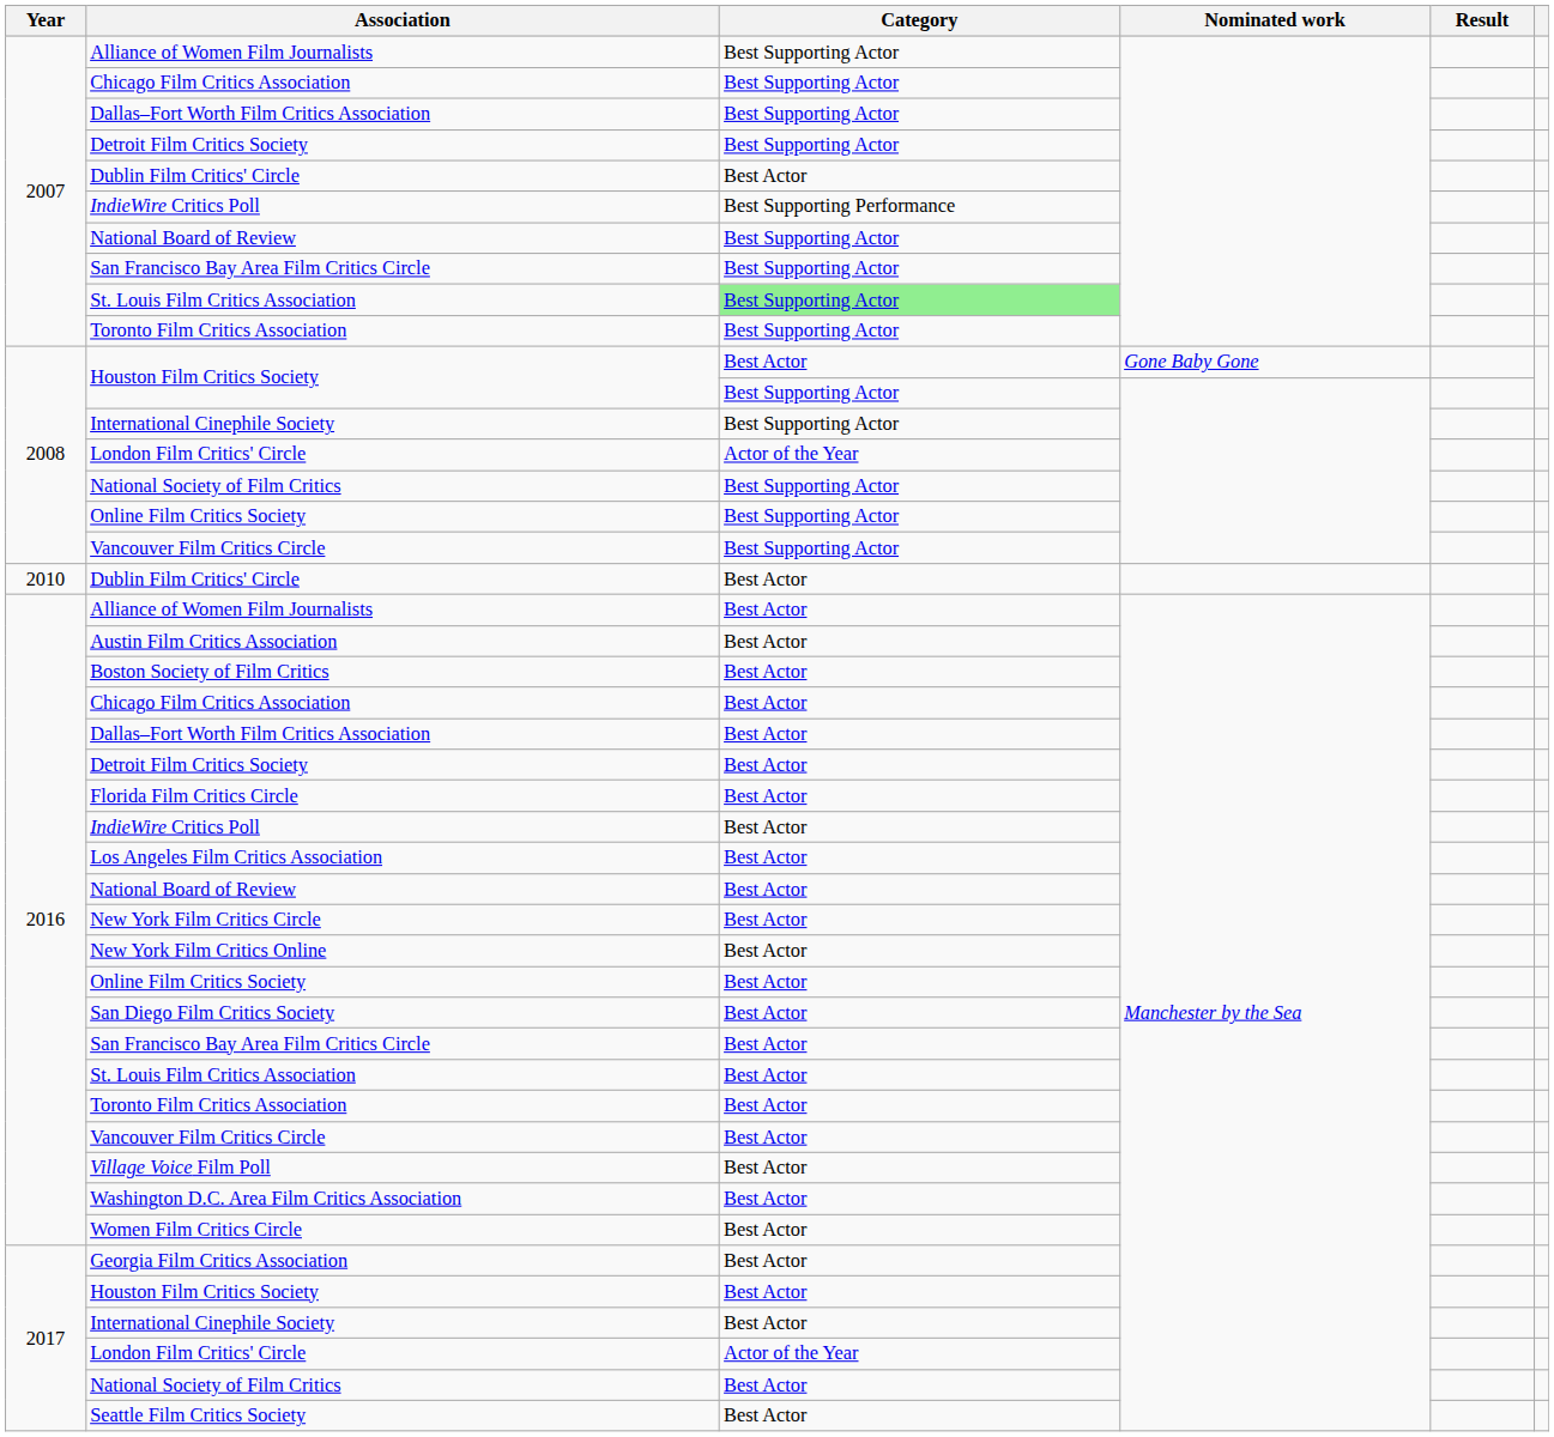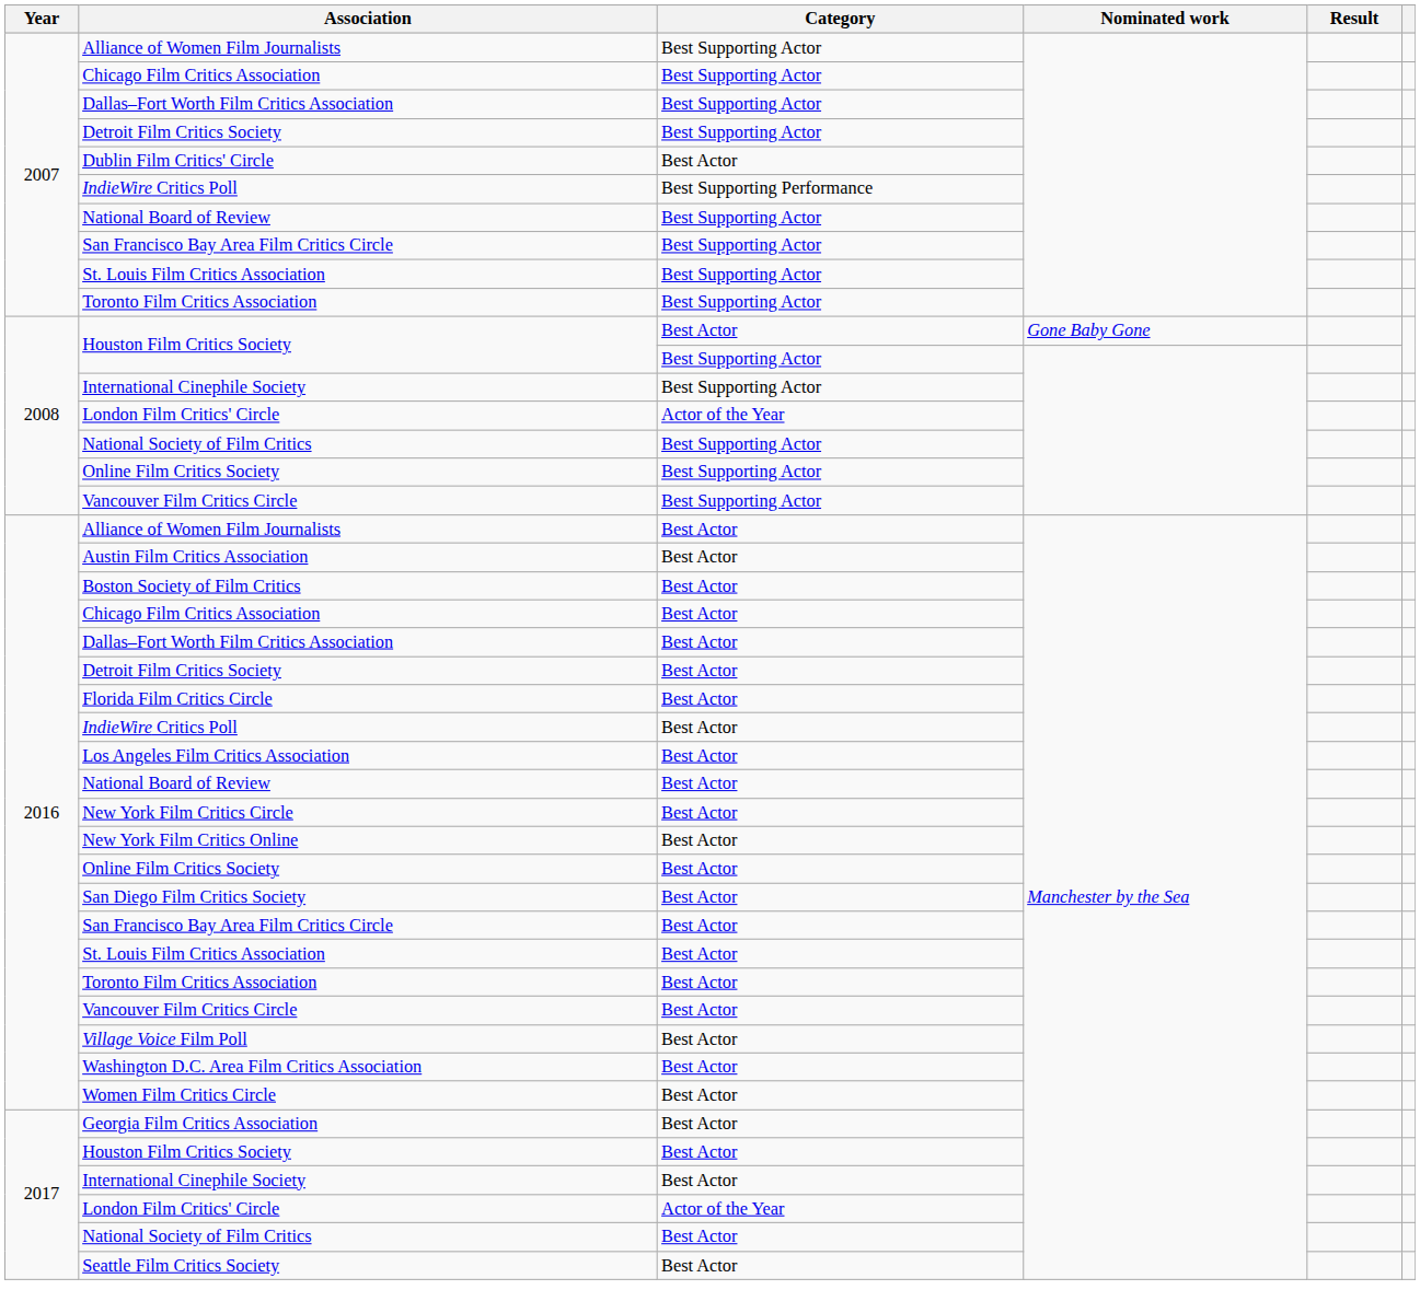2007 / St. Louis Film Critics Association | Category: lightgreen background -> no background
- row: 2010 | Dublin Film Critics' Circle | Best Actor
